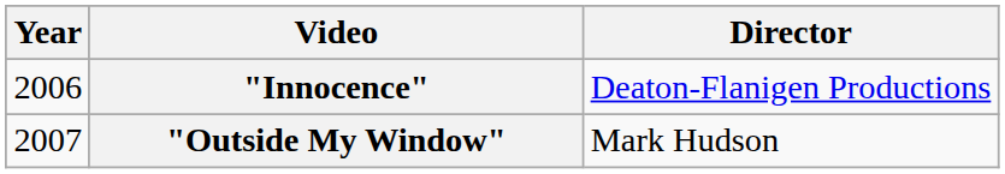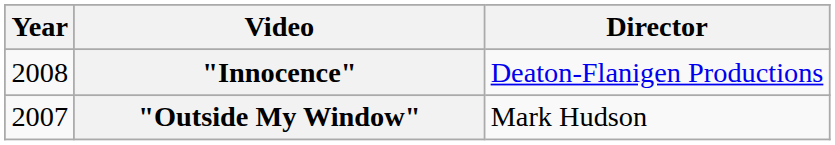"Innocence" | Year: 2006 -> 2008
